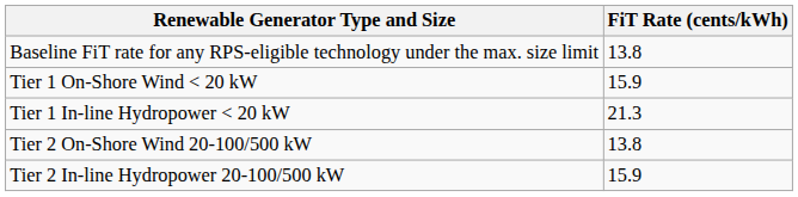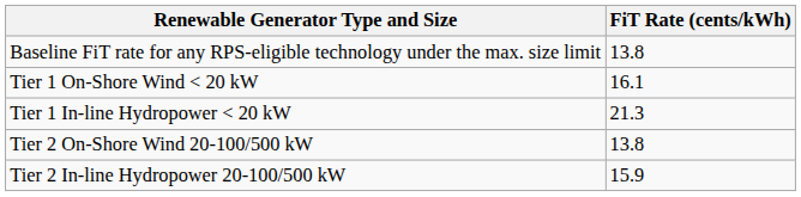Tier 1 On-Shore Wind < 20 kW | FiT Rate (cents/kWh): 15.9 -> 16.1
